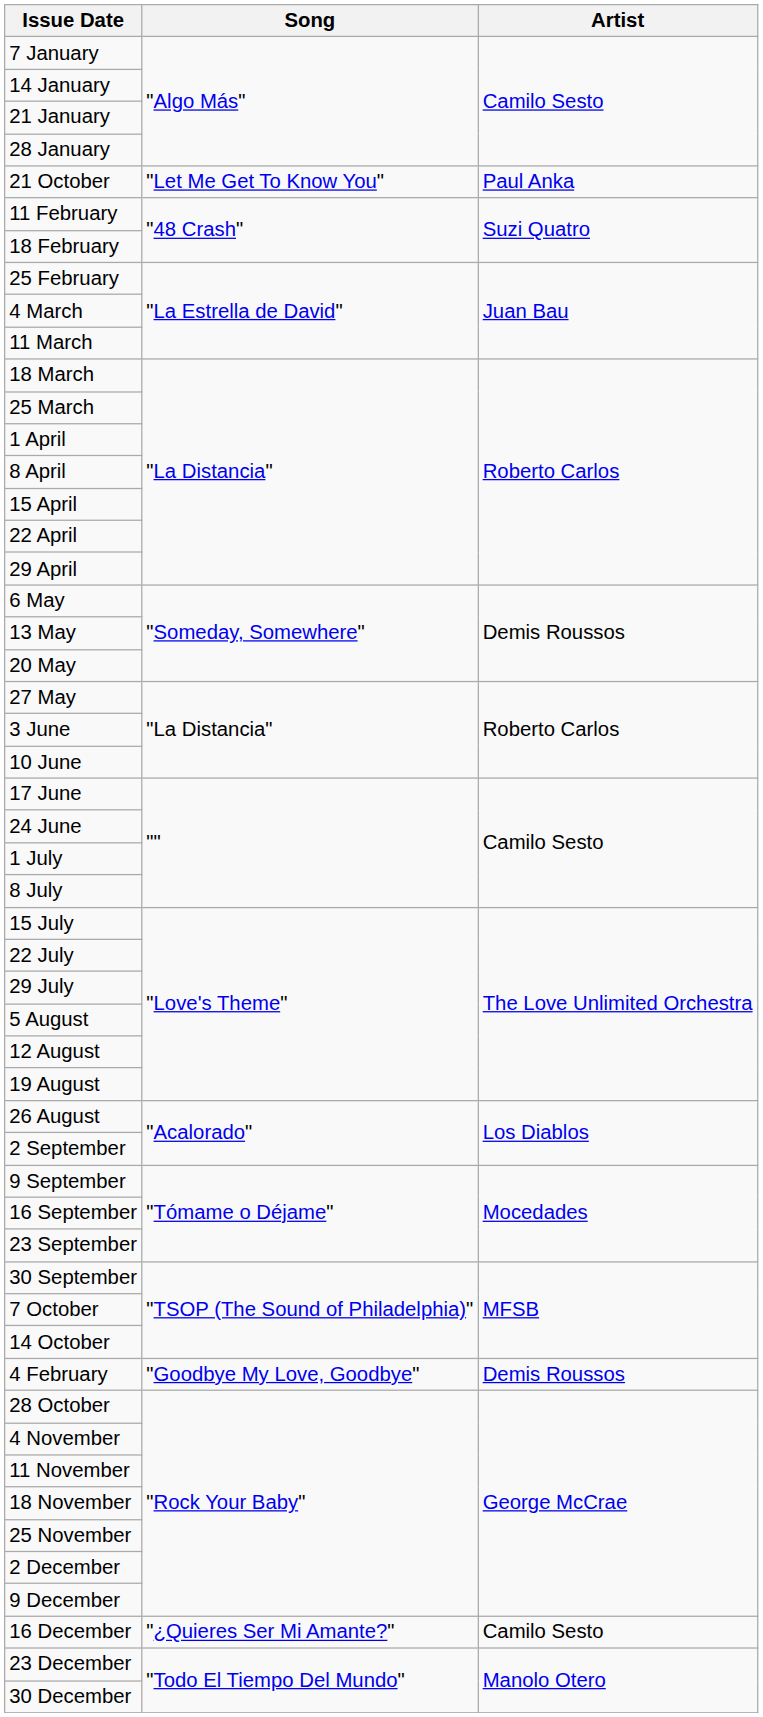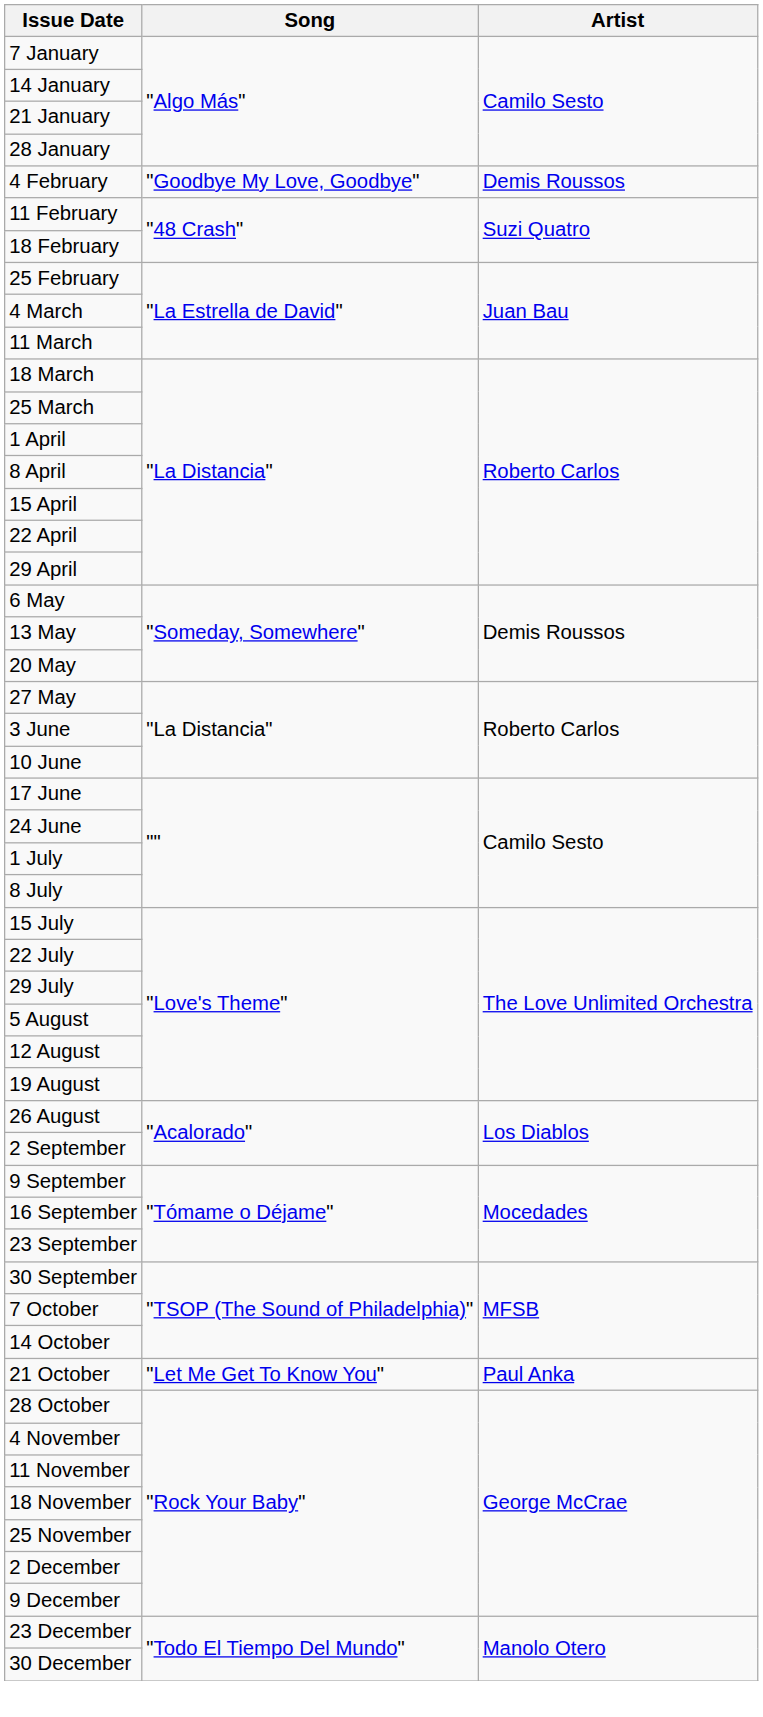rows swapped: 4 February <-> 21 October
- row: 16 December | "¿Quieres Ser Mi Amante?" | Camilo Sesto
